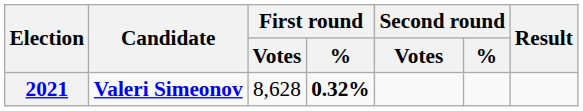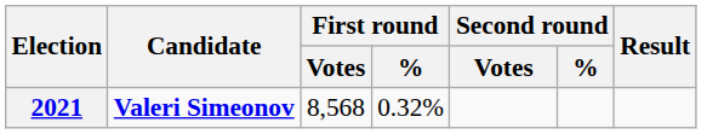2021 | First round / Votes: 8,628 -> 8,568
2021 | First round / %: bold -> normal
